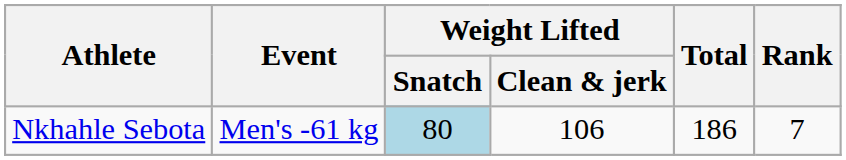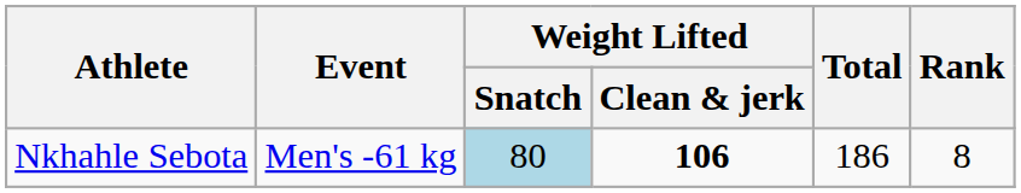Nkhahle Sebota | Weight Lifted / Clean & jerk: normal -> bold
Nkhahle Sebota | Rank: 7 -> 8
